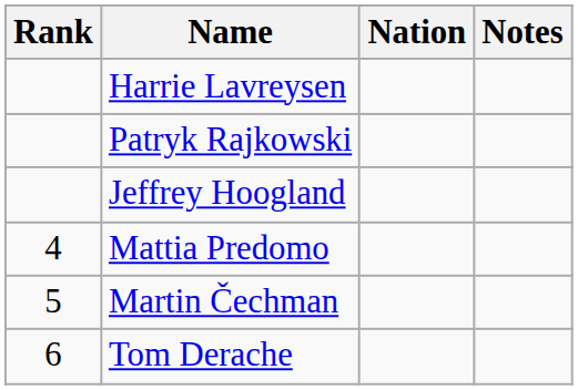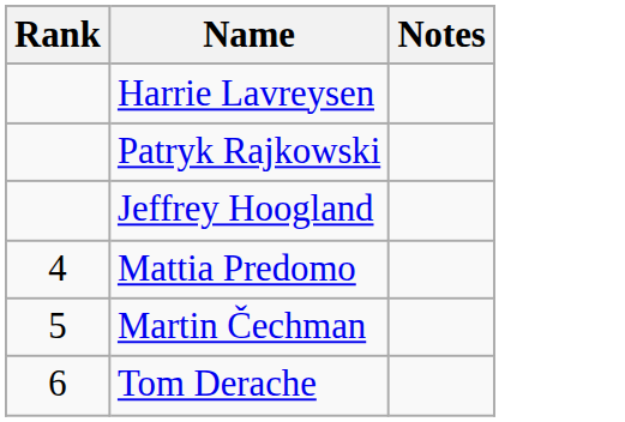- column: Nation
